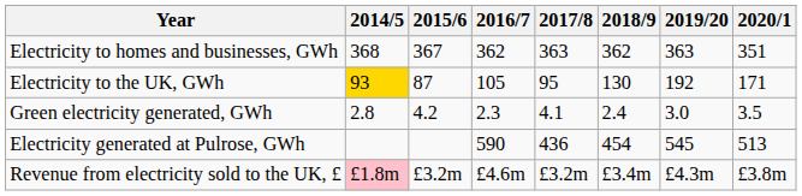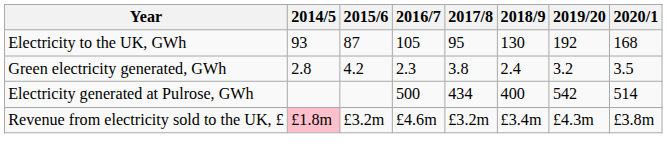- row: Electricity to homes and businesses, GWh | 368 | 367 | 362 | 363 | 362 | 363 | 351
Electricity to the UK, GWh | 2014/5: gold background -> no background
Electricity to the UK, GWh | 2020/1: 171 -> 168
Green electricity generated, GWh | 2017/8: 4.1 -> 3.8
Green electricity generated, GWh | 2019/20: 3.0 -> 3.2
Electricity generated at Pulrose, GWh | 2016/7: 590 -> 500
Electricity generated at Pulrose, GWh | 2017/8: 436 -> 434
Electricity generated at Pulrose, GWh | 2018/9: 454 -> 400
Electricity generated at Pulrose, GWh | 2019/20: 545 -> 542
Electricity generated at Pulrose, GWh | 2020/1: 513 -> 514
